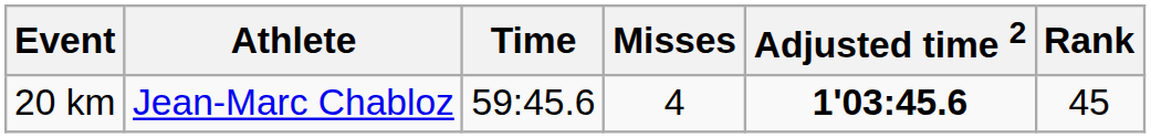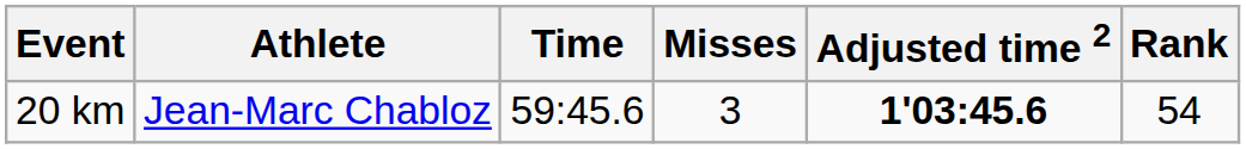20 km | Misses: 4 -> 3
20 km | Rank: 45 -> 54
